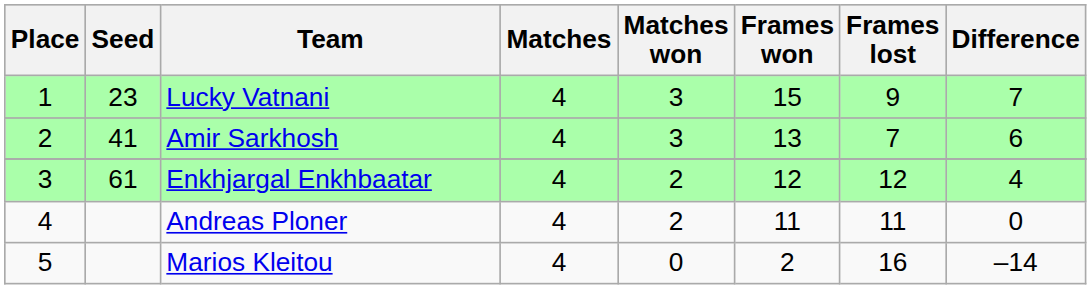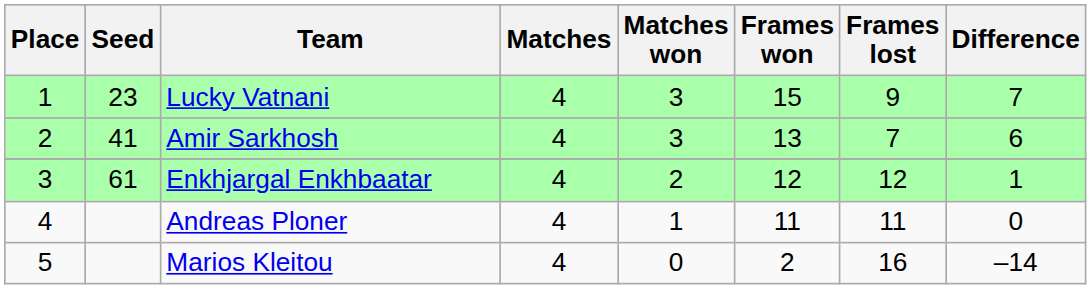Enkhjargal Enkhbaatar | Difference: 4 -> 1
Andreas Ploner | Matches won: 2 -> 1
